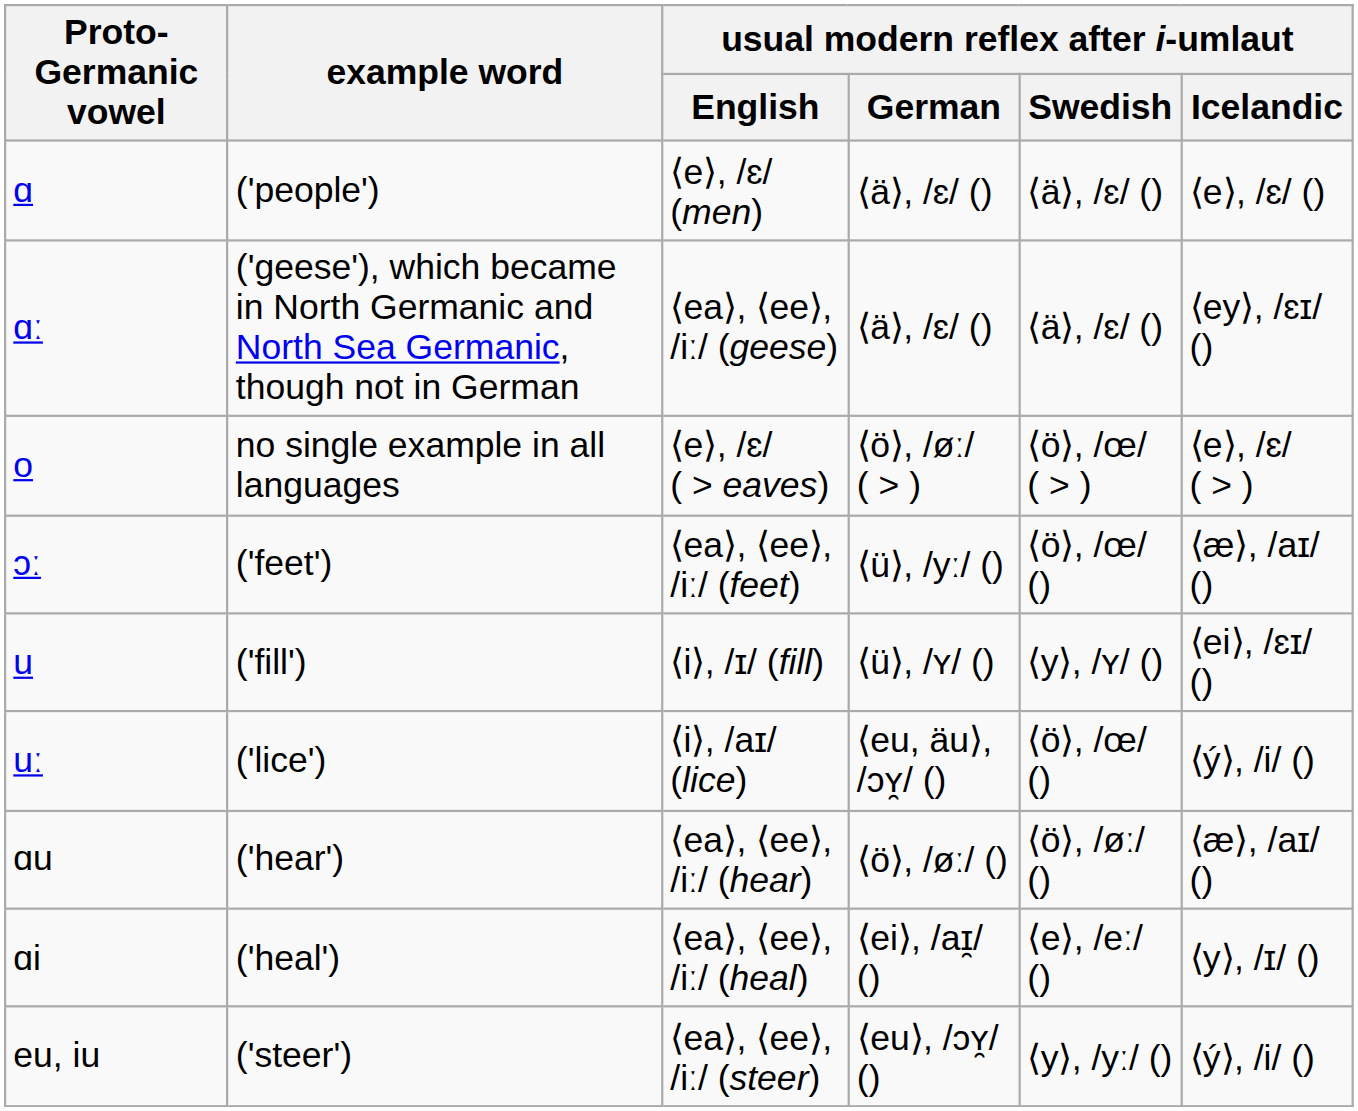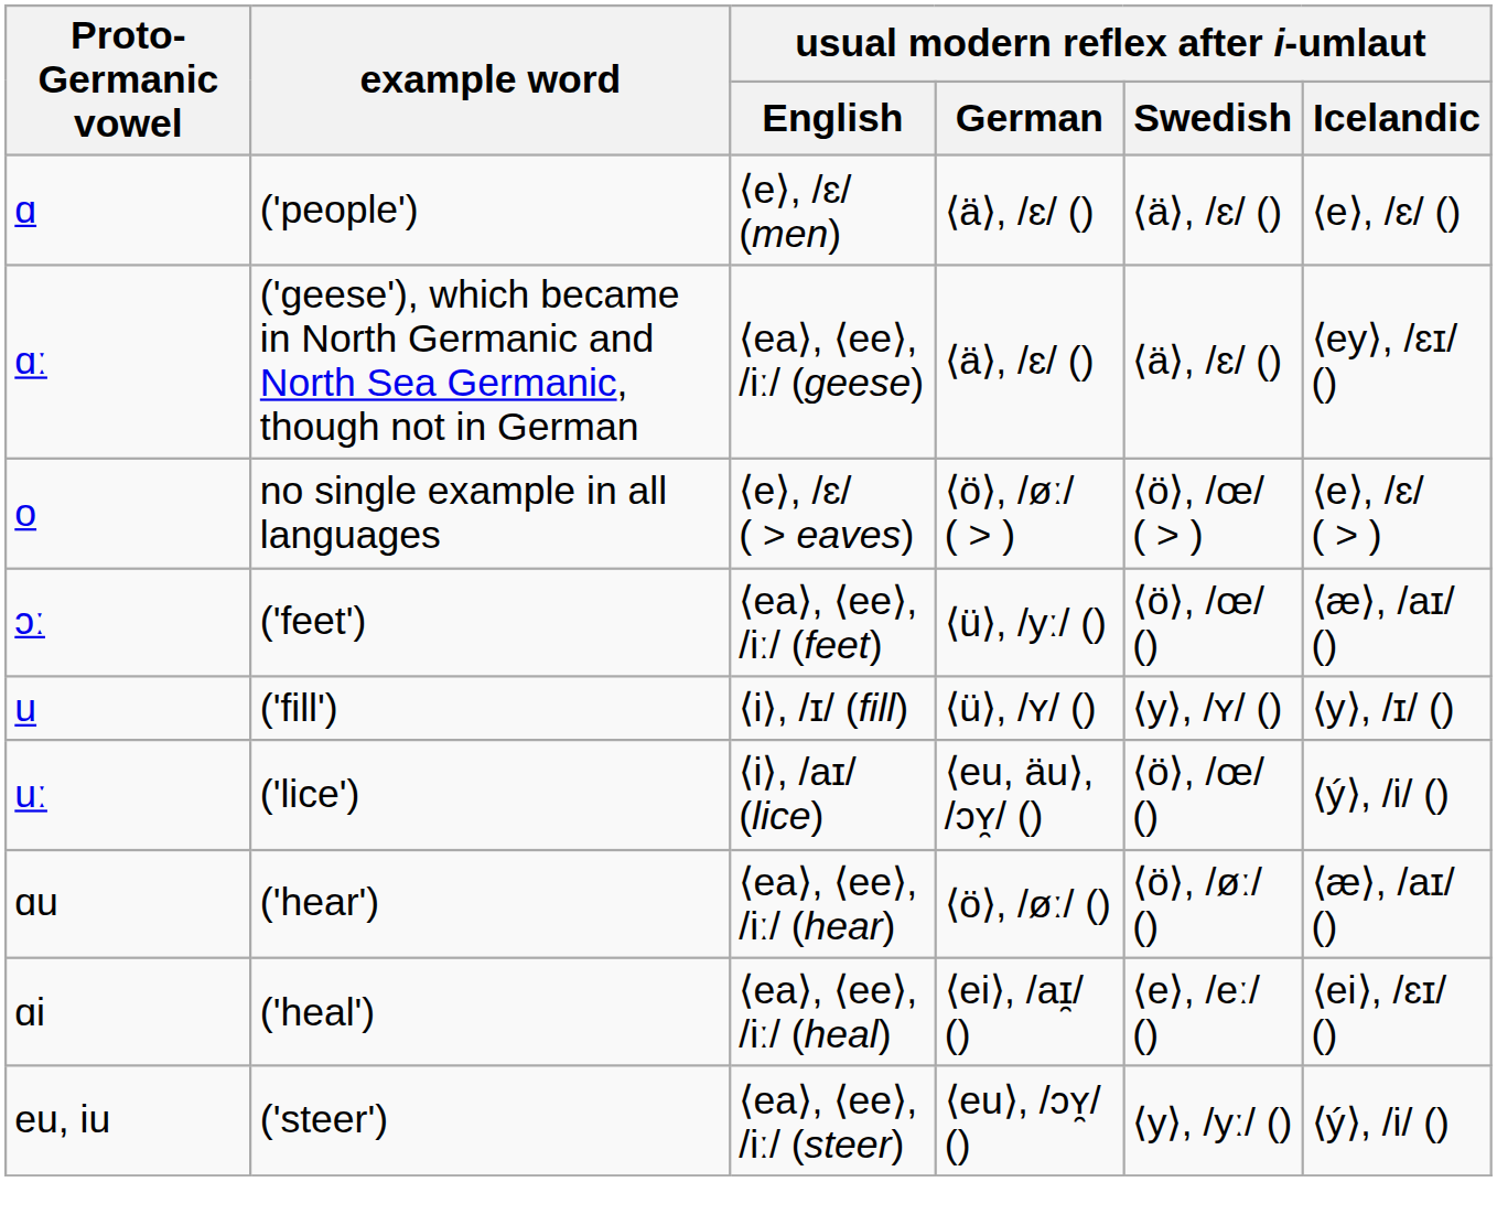u | usual modern reflex after i-umlaut / Icelandic: ⟨ei⟩, /ɛɪ/ () -> ⟨y⟩, /ɪ/ ()
ɑi | usual modern reflex after i-umlaut / Icelandic: ⟨y⟩, /ɪ/ () -> ⟨ei⟩, /ɛɪ/ ()
